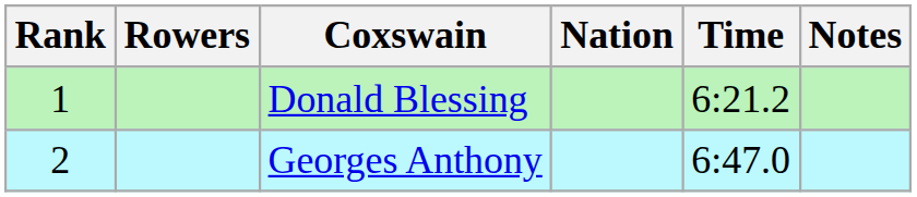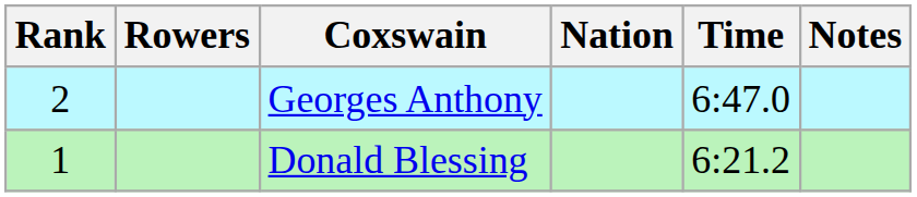rows swapped: Donald Blessing <-> Georges Anthony
